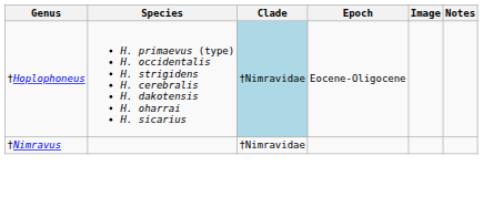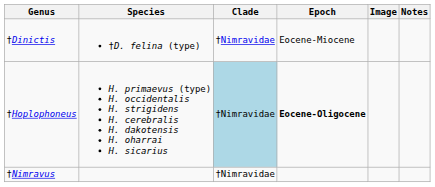+ row: †Dinictis | †D. felina (type) | †Nimravidae | Eocene-Miocene
†Hoplophoneus | Epoch: normal -> bold
